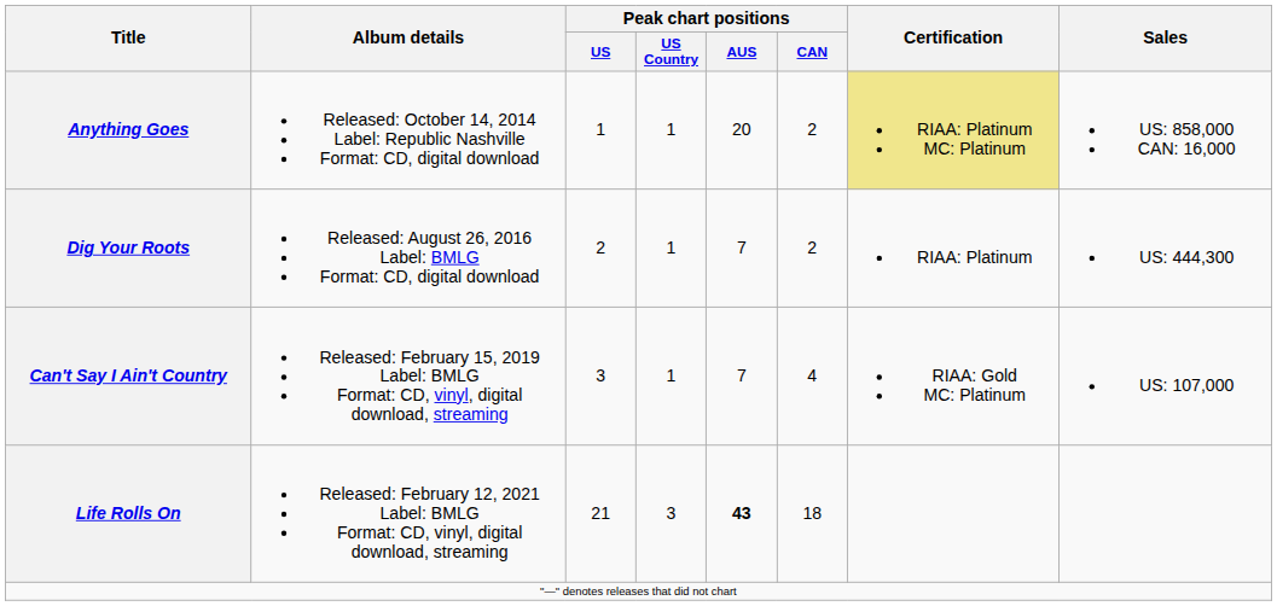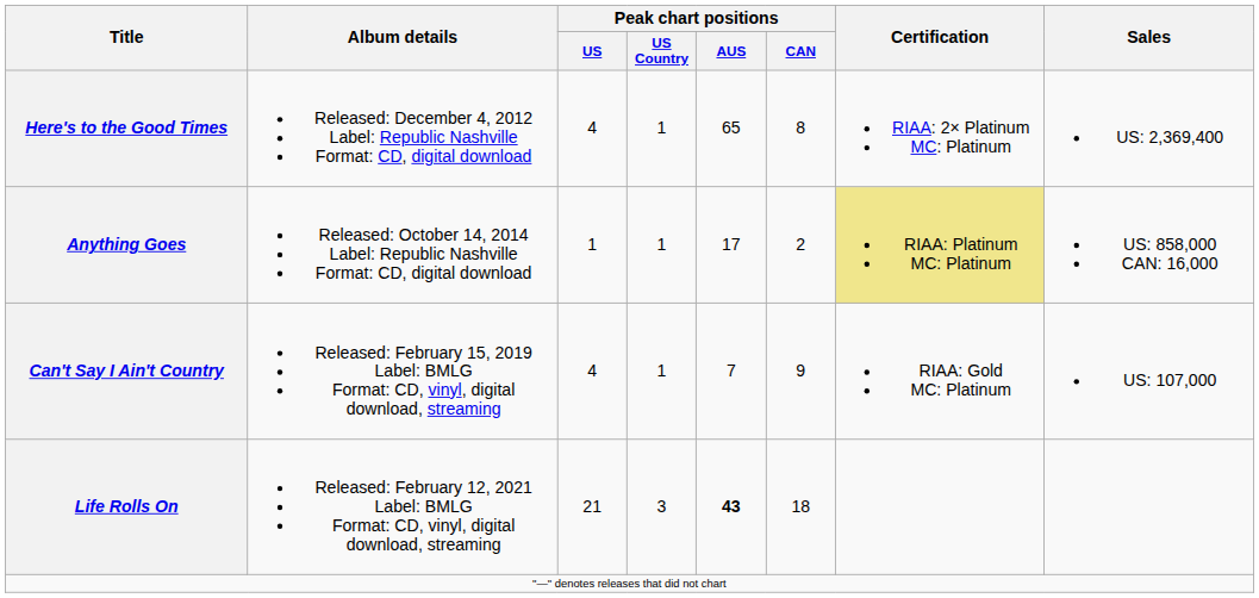+ row: Here's to the Good Times | Released: December 4, 2012 Label: Republic Nashville Format: CD, digital download | 4 | 1 | 65 | 8 | RIAA: 2× Platinum MC: Platinum | US: 2,369,400
Anything Goes | Peak chart positions / AUS: 20 -> 17
- row: Dig Your Roots | Released: August 26, 2016 Label: BMLG Format: CD, digital download | 2 | 1 | 7 | 2 | RIAA: Platinum | US: 444,300
Can't Say I Ain't Country | Peak chart positions / US: 3 -> 4
Can't Say I Ain't Country | Peak chart positions / CAN: 4 -> 9
